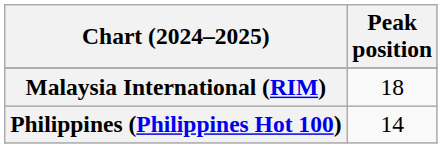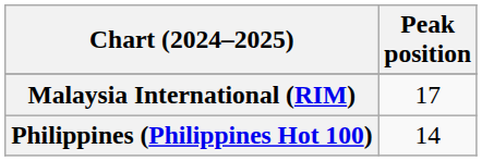Malaysia International (RIM) | Peak position: 18 -> 17
